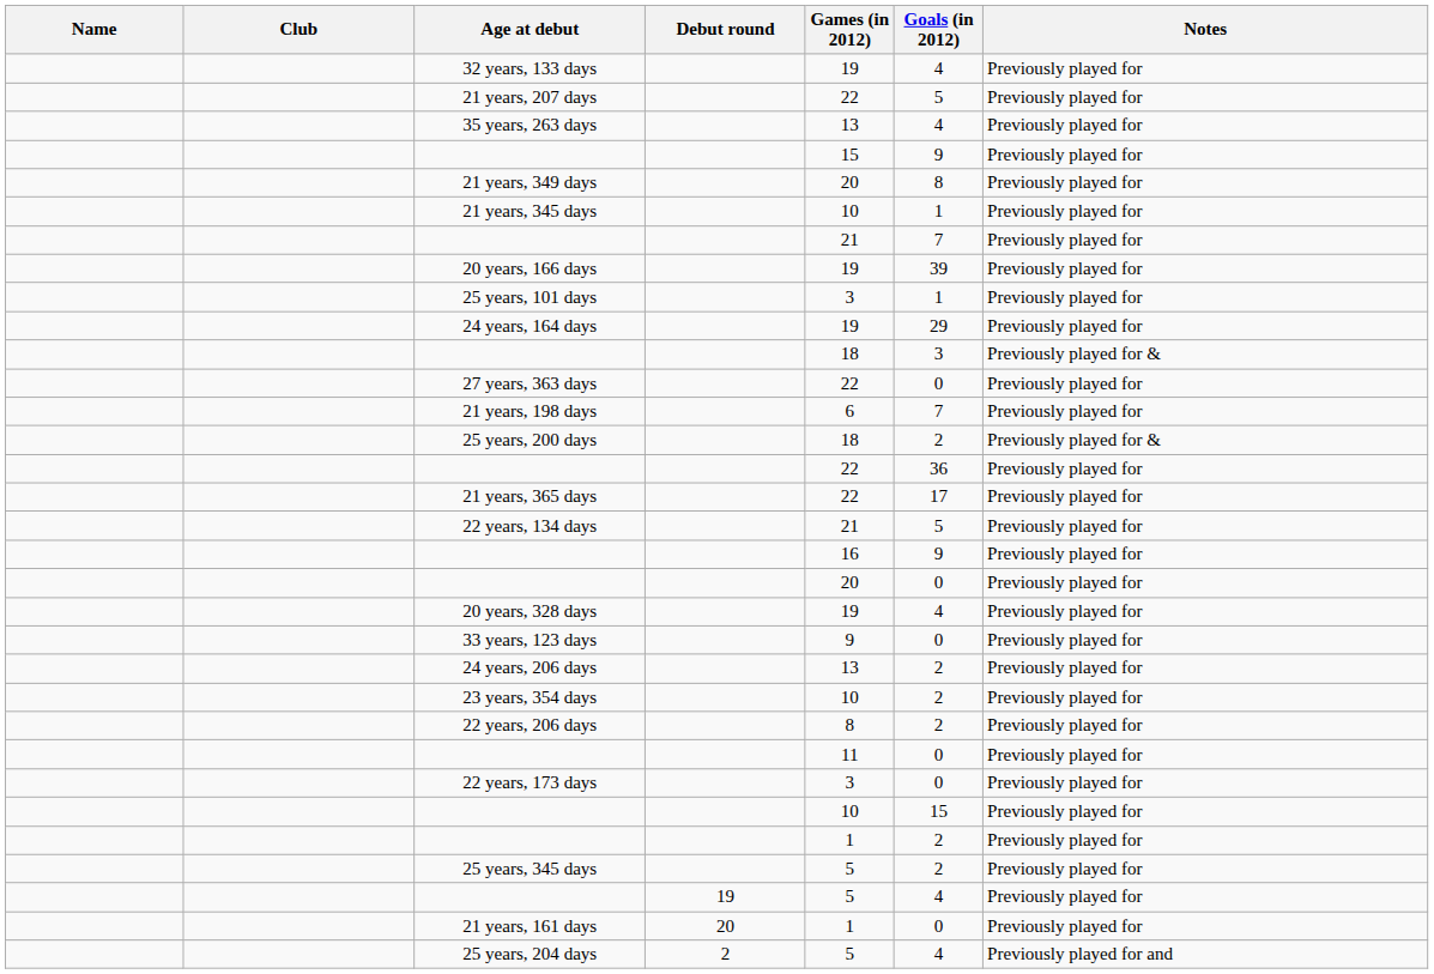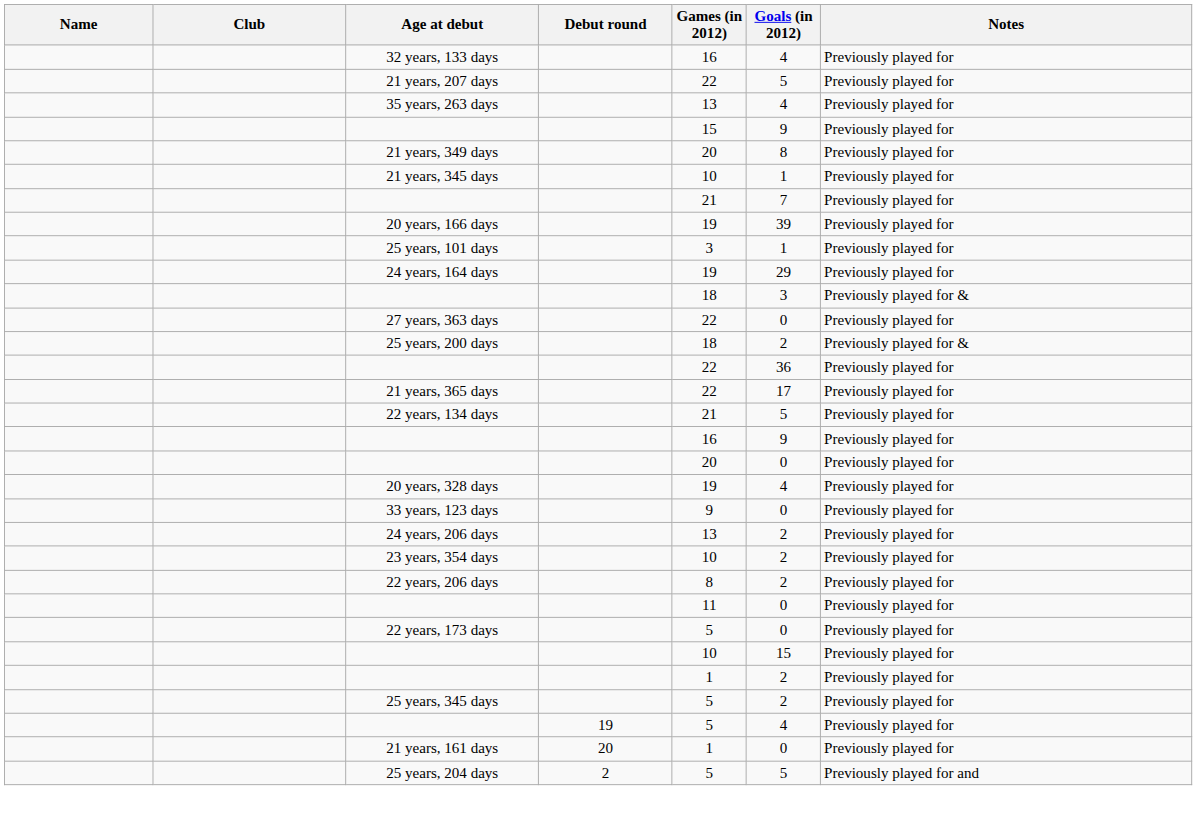32 years, 133 days | Games (in 2012): 19 -> 16
- row: 21 years, 198 days | 6 | 7 | Previously played for
22 years, 173 days | Games (in 2012): 3 -> 5
25 years, 204 days | Goals (in 2012): 4 -> 5
